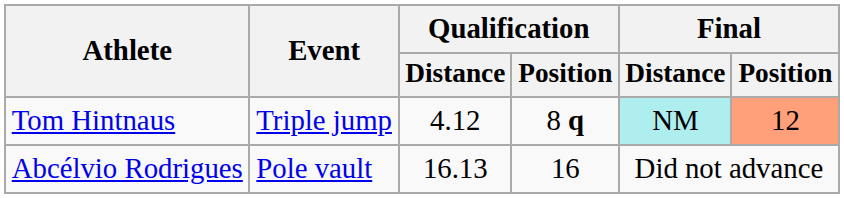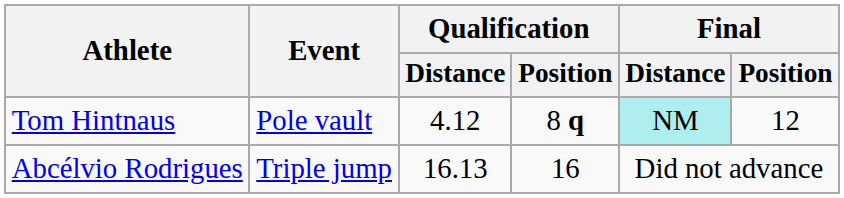Tom Hintnaus | Event: Triple jump -> Pole vault
Tom Hintnaus | Final / Position: lightsalmon background -> no background
Abcélvio Rodrigues | Event: Pole vault -> Triple jump
